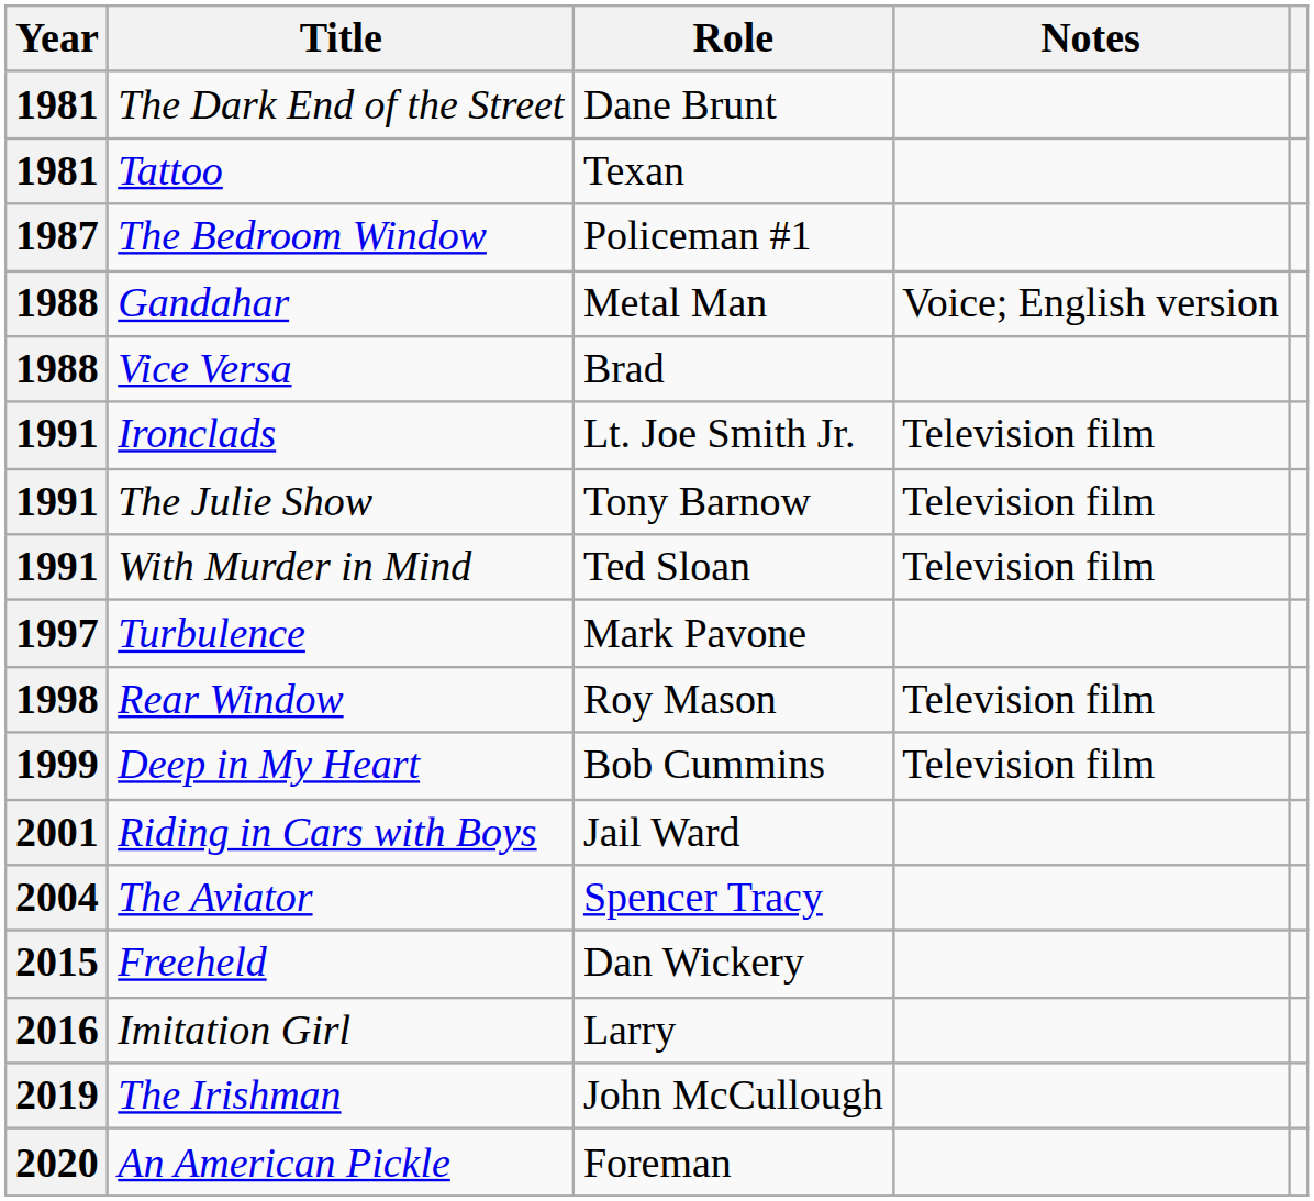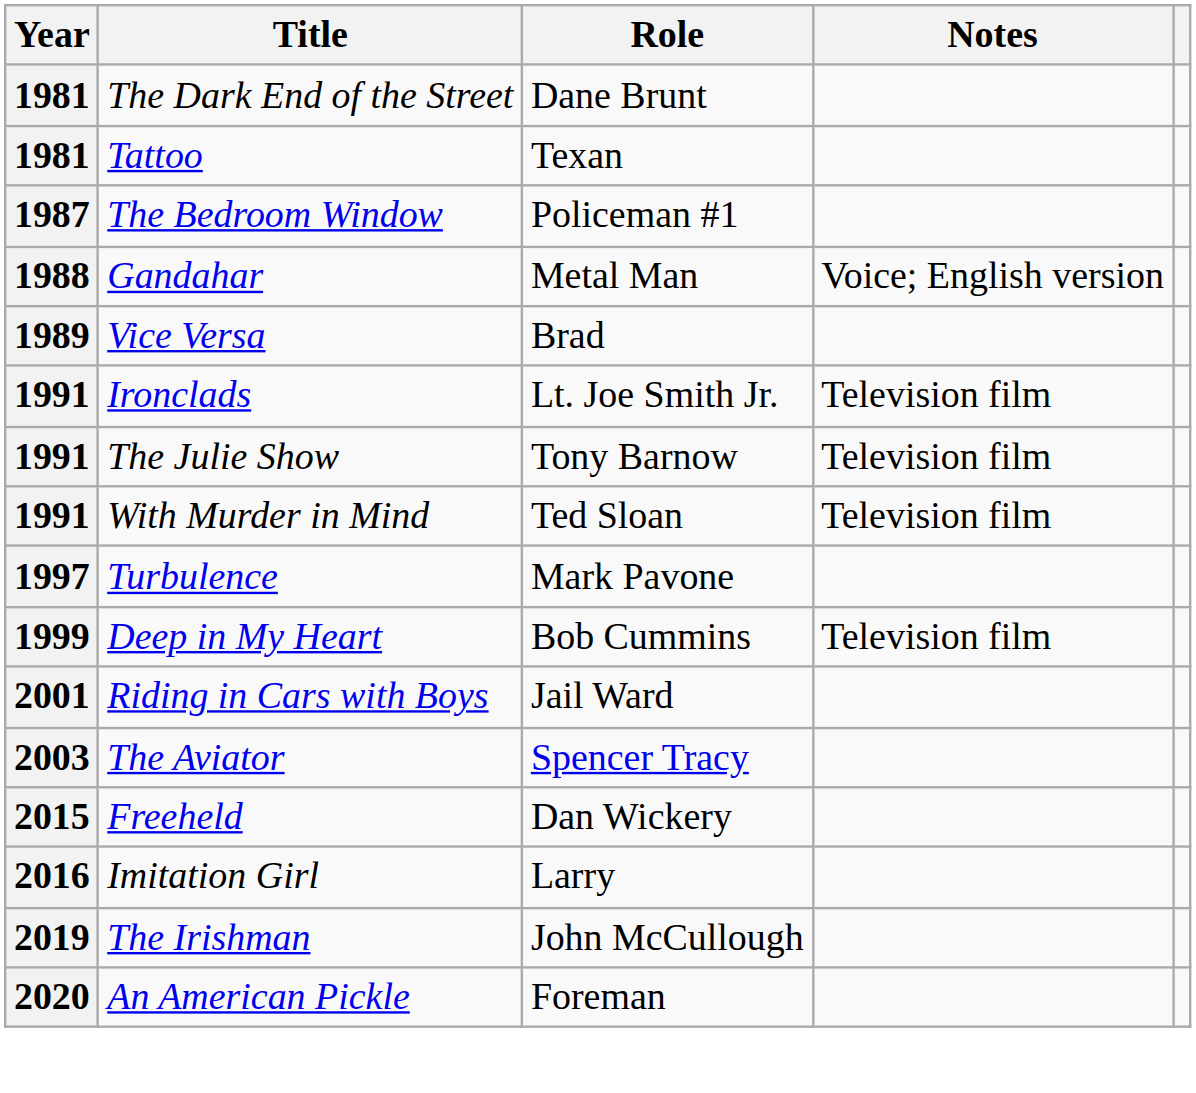Vice Versa | Year: 1988 -> 1989
- row: 1998 | Rear Window | Roy Mason | Television film
The Aviator | Year: 2004 -> 2003
